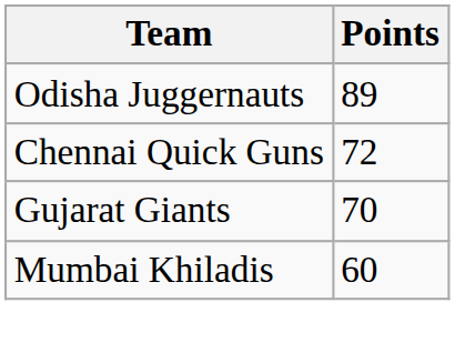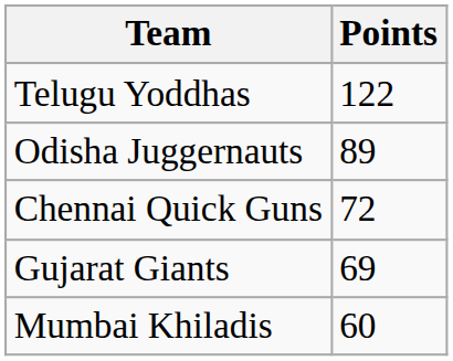+ row: Telugu Yoddhas | 122
Gujarat Giants | Points: 70 -> 69
